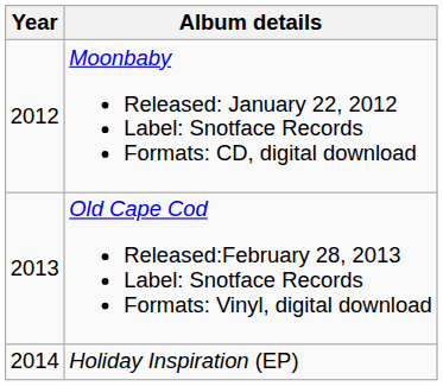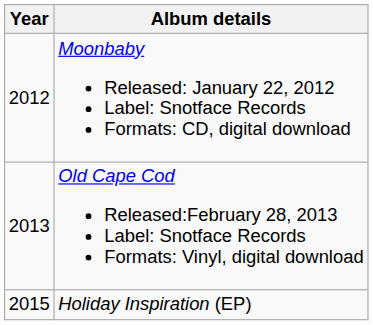Holiday Inspiration (EP) | Year: 2014 -> 2015
